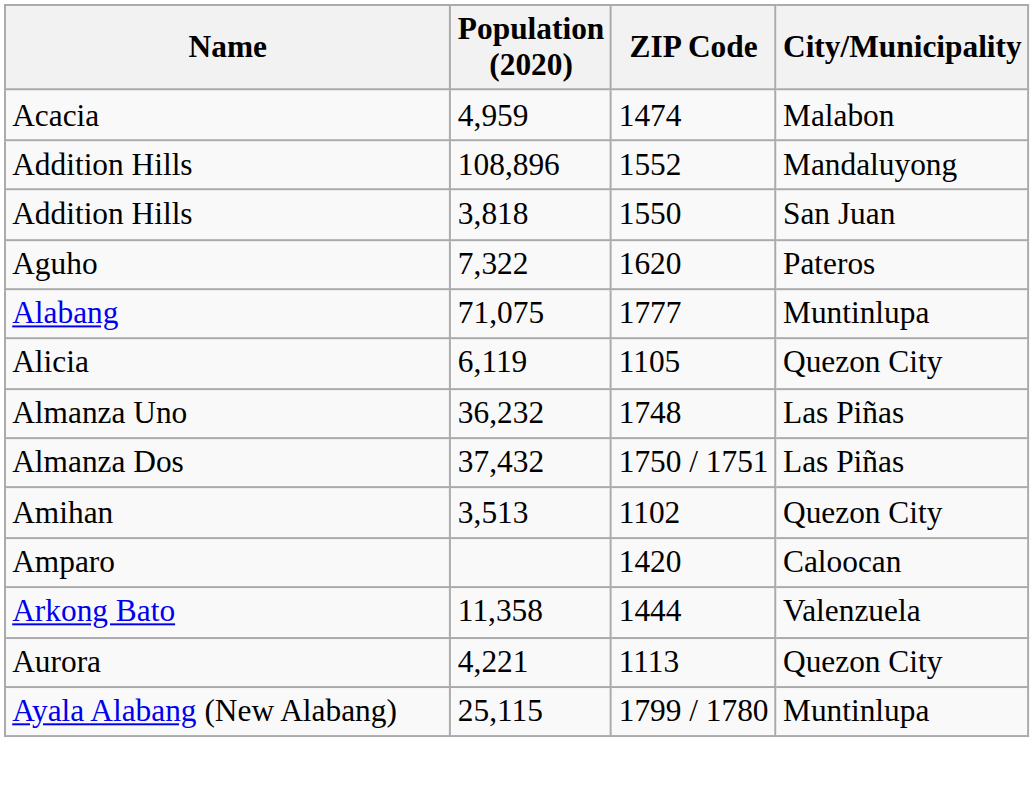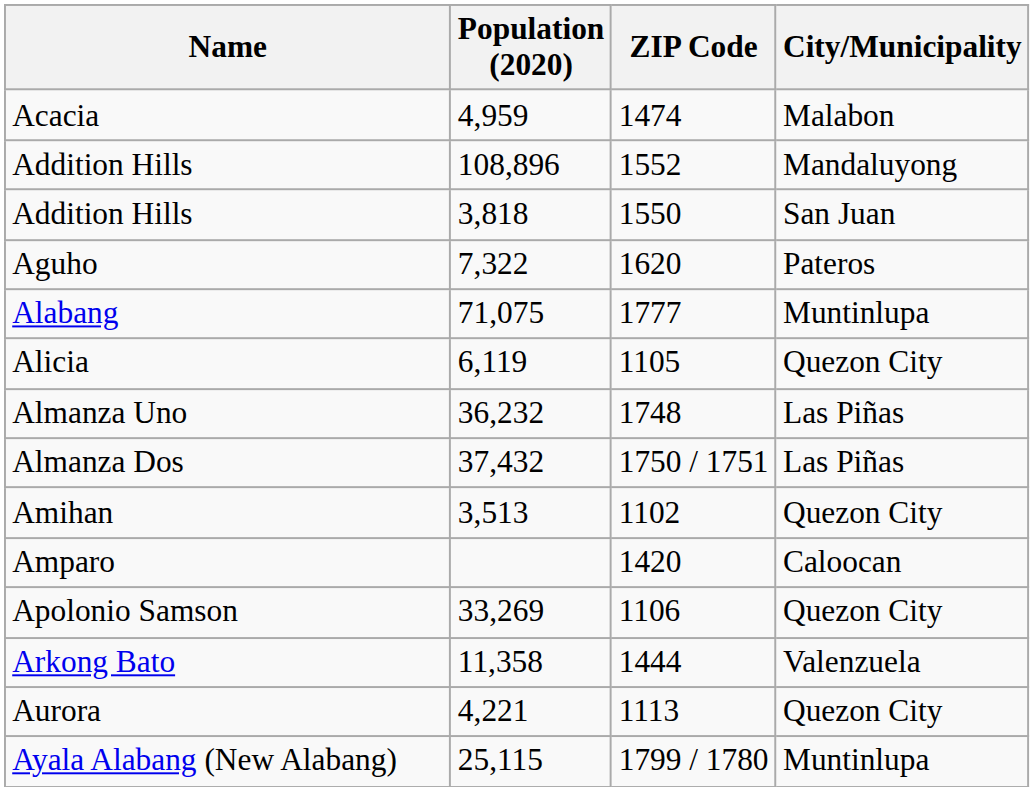+ row: Apolonio Samson | 33,269 | 1106 | Quezon City
